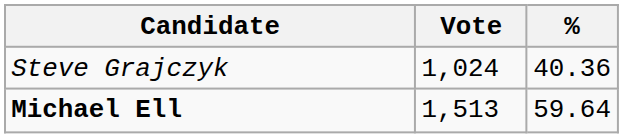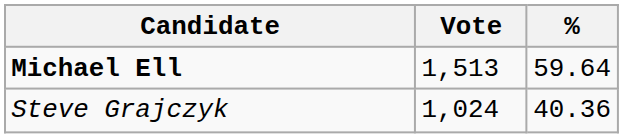rows swapped: Michael Ell <-> Steve Grajczyk
